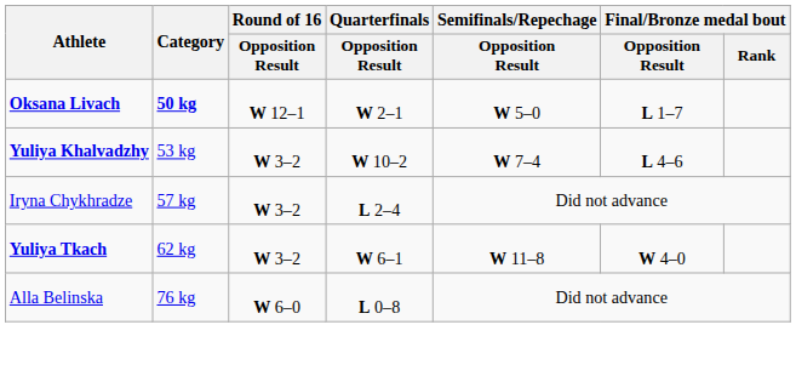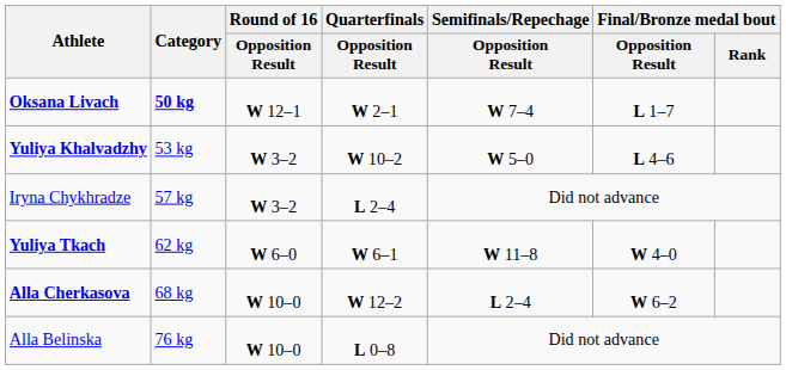Oksana Livach | Semifinals/Repechage / Opposition Result: W 5–0 -> W 7–4
Yuliya Khalvadzhy | Semifinals/Repechage / Opposition Result: W 7–4 -> W 5–0
Yuliya Tkach | Round of 16 / Opposition Result: W 3–2 -> W 6–0
+ row: Alla Cherkasova | 68 kg | W 10–0 | W 12–2 | L 2–4 | W 6–2
Alla Belinska | Round of 16 / Opposition Result: W 6–0 -> W 10–0
